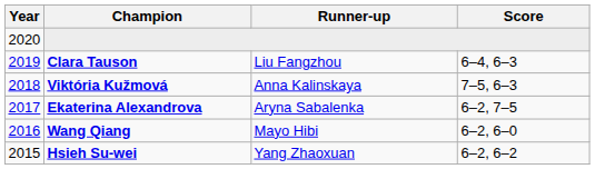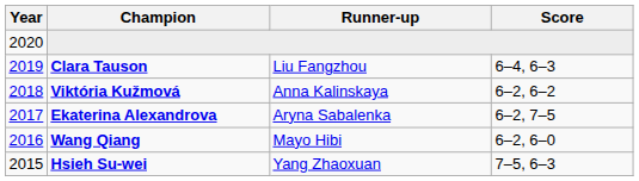Viktória Kužmová | Score: 7–5, 6–3 -> 6–2, 6–2
Hsieh Su-wei | Score: 6–2, 6–2 -> 7–5, 6–3
